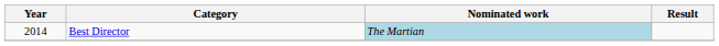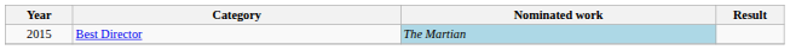Best Director | Year: 2014 -> 2015
